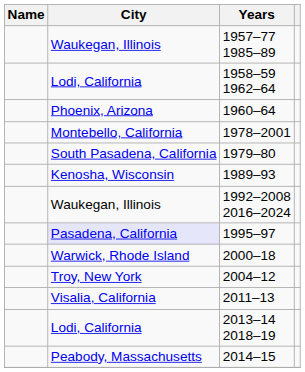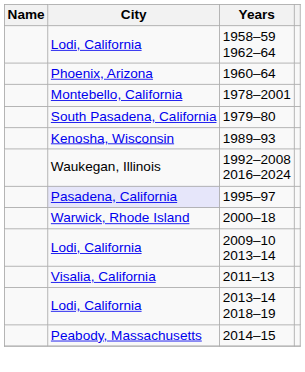- row: Waukegan, Illinois | 1957–77 1985–89
- row: Troy, New York | 2004–12
+ row: Lodi, California | 2009–10 2013–14
